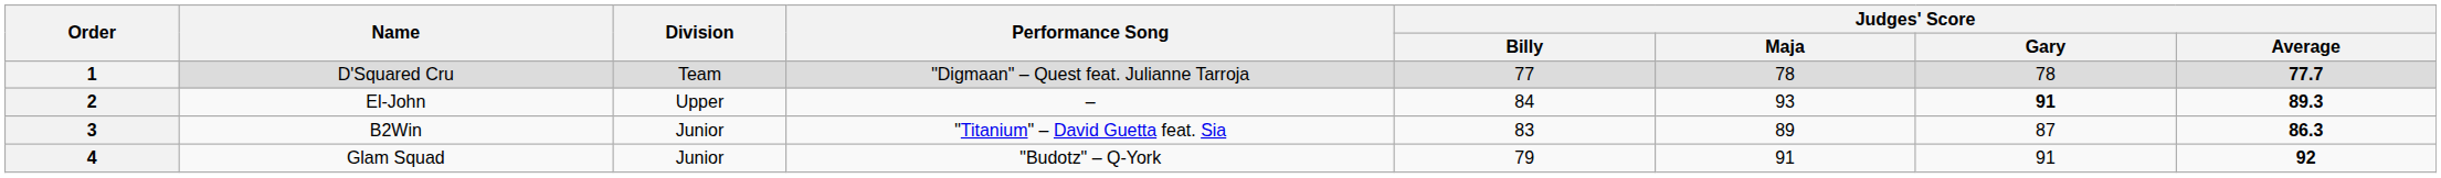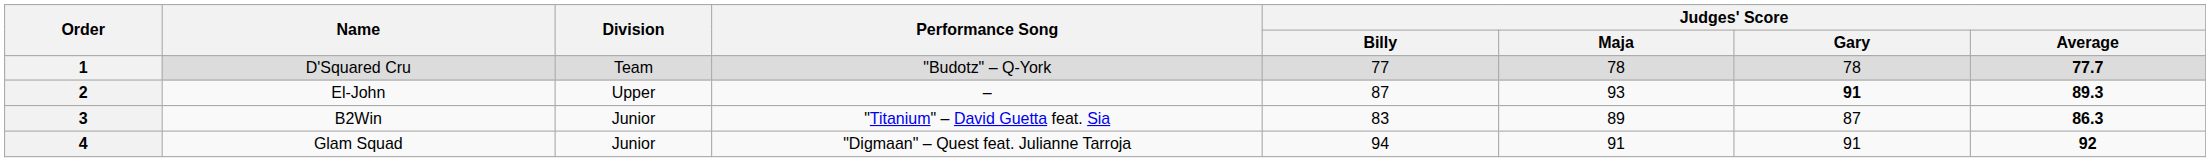1 | Performance Song: "Digmaan" – Quest feat. Julianne Tarroja -> "Budotz" – Q-York
2 | Judges' Score / Billy: 84 -> 87
4 | Performance Song: "Budotz" – Q-York -> "Digmaan" – Quest feat. Julianne Tarroja
4 | Judges' Score / Billy: 79 -> 94
